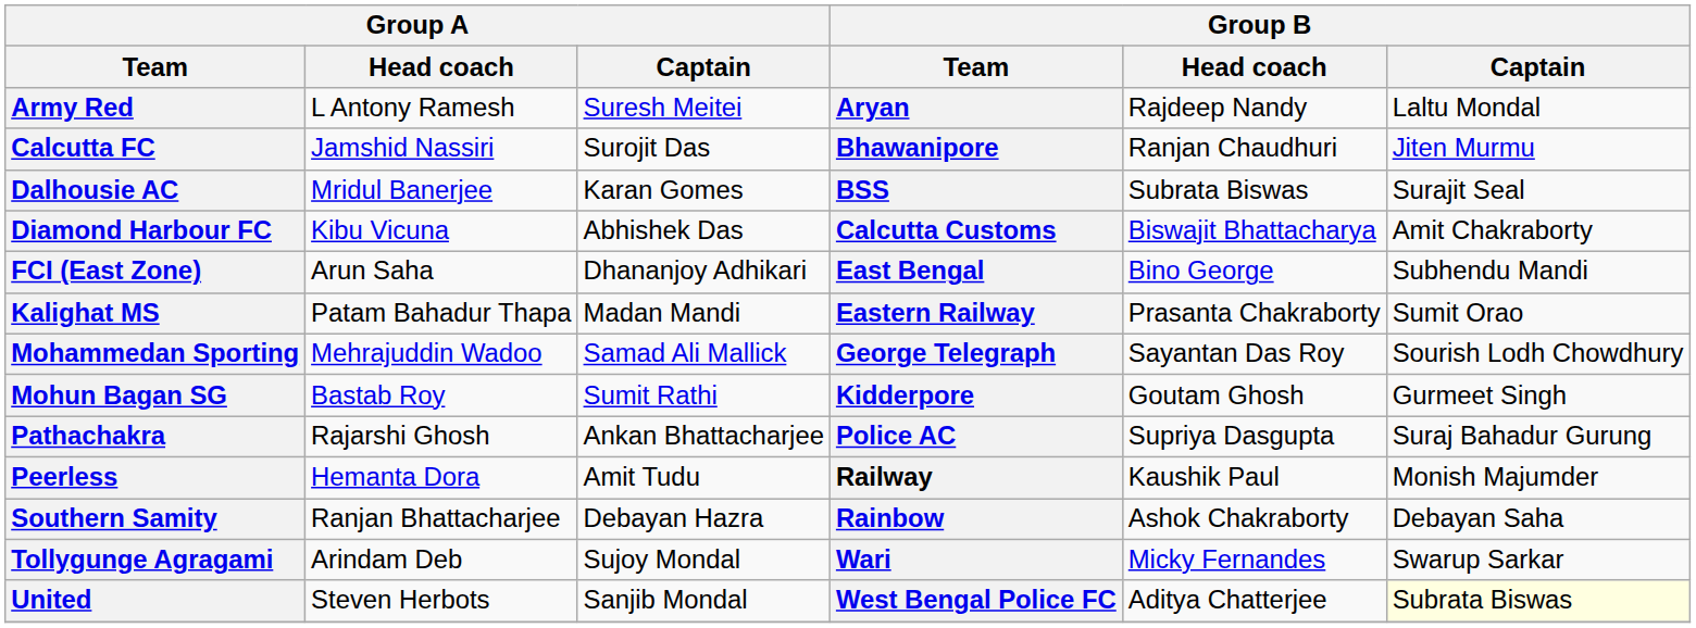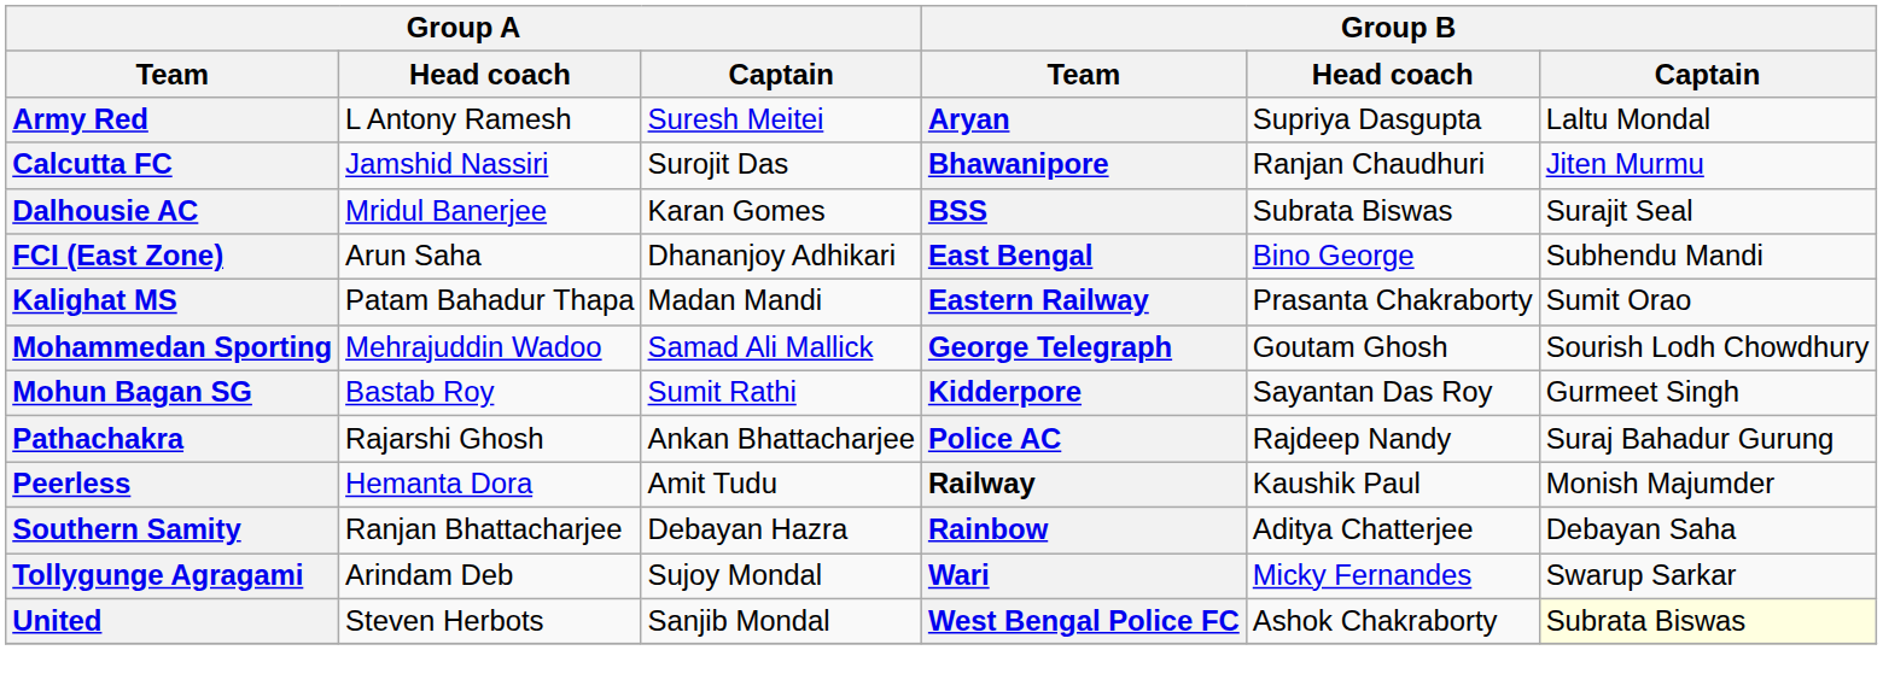Army Red | Group B / Head coach: Rajdeep Nandy -> Supriya Dasgupta
- row: Diamond Harbour FC | Kibu Vicuna | Abhishek Das | Calcutta Customs | Biswajit Bhattacharya | Amit Chakraborty
Mohammedan Sporting | Group B / Head coach: Sayantan Das Roy -> Goutam Ghosh
Mohun Bagan SG | Group B / Head coach: Goutam Ghosh -> Sayantan Das Roy
Pathachakra | Group B / Head coach: Supriya Dasgupta -> Rajdeep Nandy
Southern Samity | Group B / Head coach: Ashok Chakraborty -> Aditya Chatterjee
United | Group B / Head coach: Aditya Chatterjee -> Ashok Chakraborty
